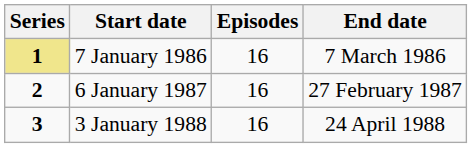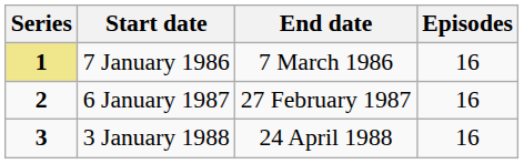columns swapped: End date <-> Episodes
